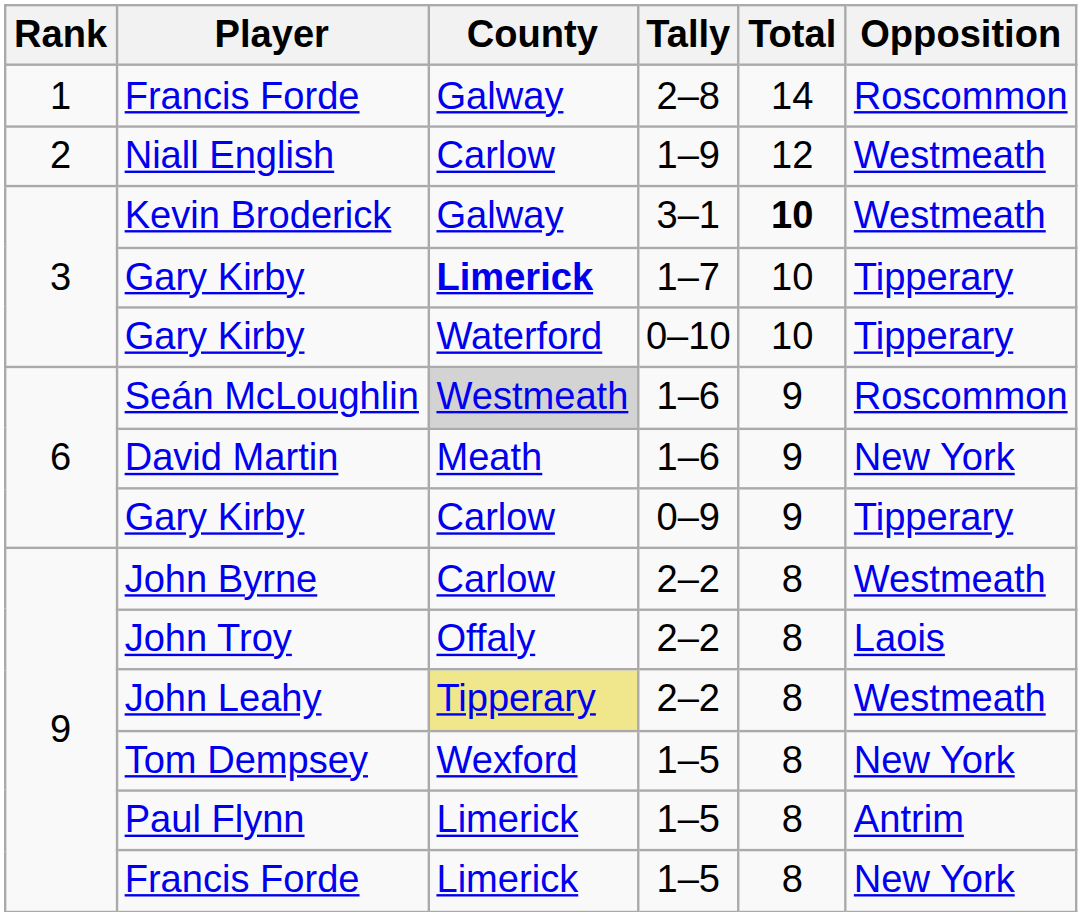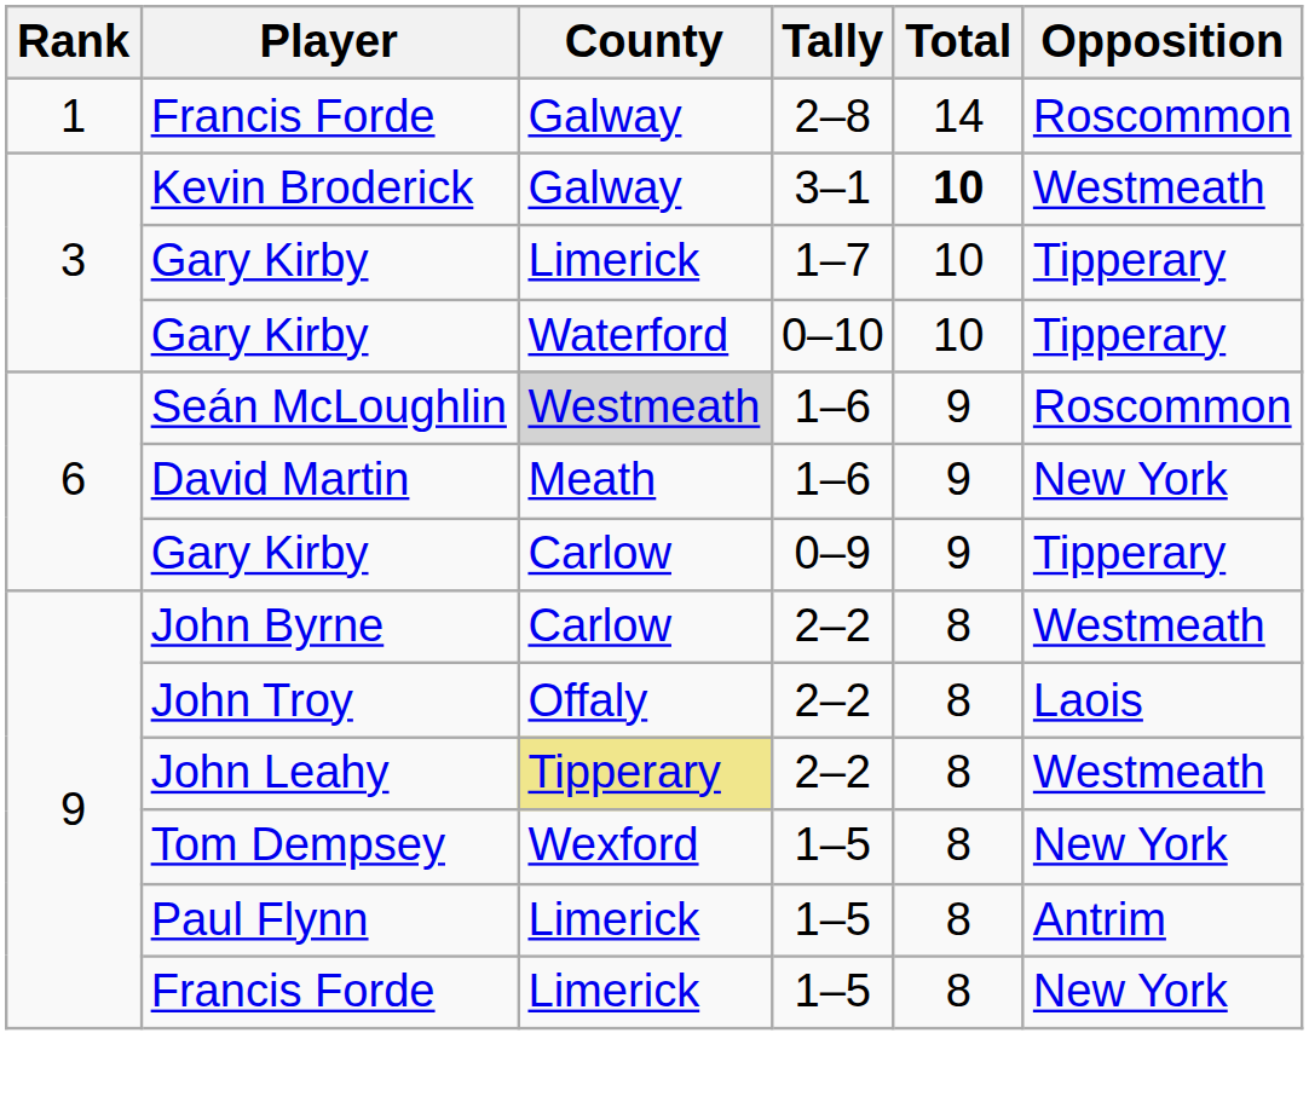- row: 2 | Niall English | Carlow | 1–9 | 12 | Westmeath
Gary Kirby / 1–7 | County: bold -> normal
